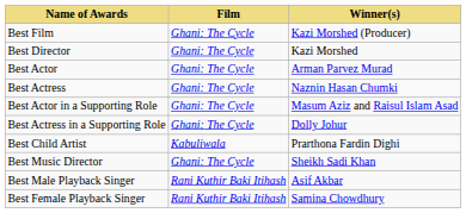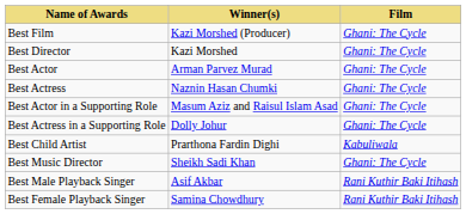columns swapped: Winner(s) <-> Film
